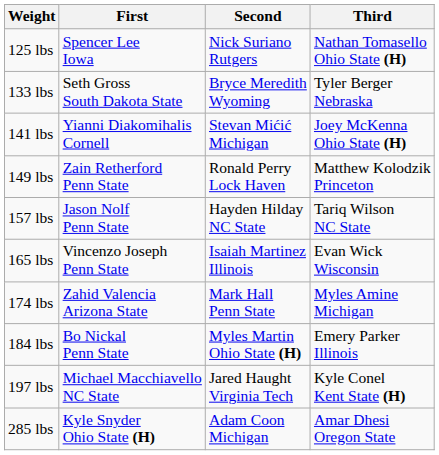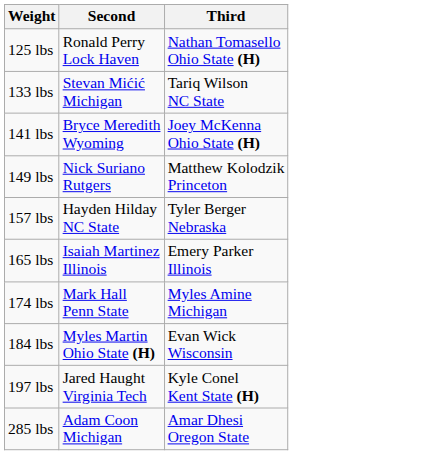- column: First | Spencer Lee Iowa | Seth Gross South Dakota State | Yianni Diakomihalis Cornell | Zain Retherford Penn State | Jason Nolf Penn State | Vincenzo Joseph Penn State | Zahid Valencia Arizona State | Bo Nickal Penn State | Michael Macchiavello NC State | Kyle Snyder Ohio State (H)
125 lbs | Second: Nick Suriano Rutgers -> Ronald Perry Lock Haven
133 lbs | Second: Bryce Meredith Wyoming -> Stevan Mićić Michigan
133 lbs | Third: Tyler Berger Nebraska -> Tariq Wilson NC State
141 lbs | Second: Stevan Mićić Michigan -> Bryce Meredith Wyoming
149 lbs | Second: Ronald Perry Lock Haven -> Nick Suriano Rutgers
157 lbs | Third: Tariq Wilson NC State -> Tyler Berger Nebraska
165 lbs | Third: Evan Wick Wisconsin -> Emery Parker Illinois
184 lbs | Third: Emery Parker Illinois -> Evan Wick Wisconsin
